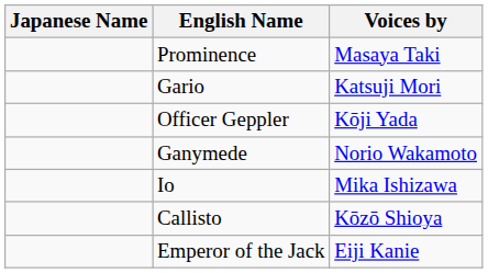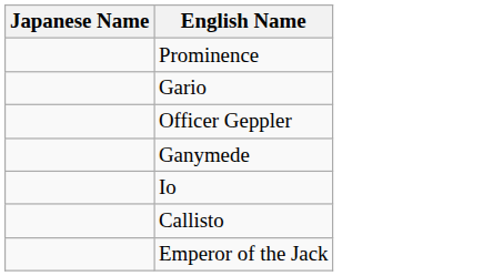- column: Voices by | Masaya Taki | Katsuji Mori | Kōji Yada | Norio Wakamoto | Mika Ishizawa | Kōzō Shioya | Eiji Kanie
